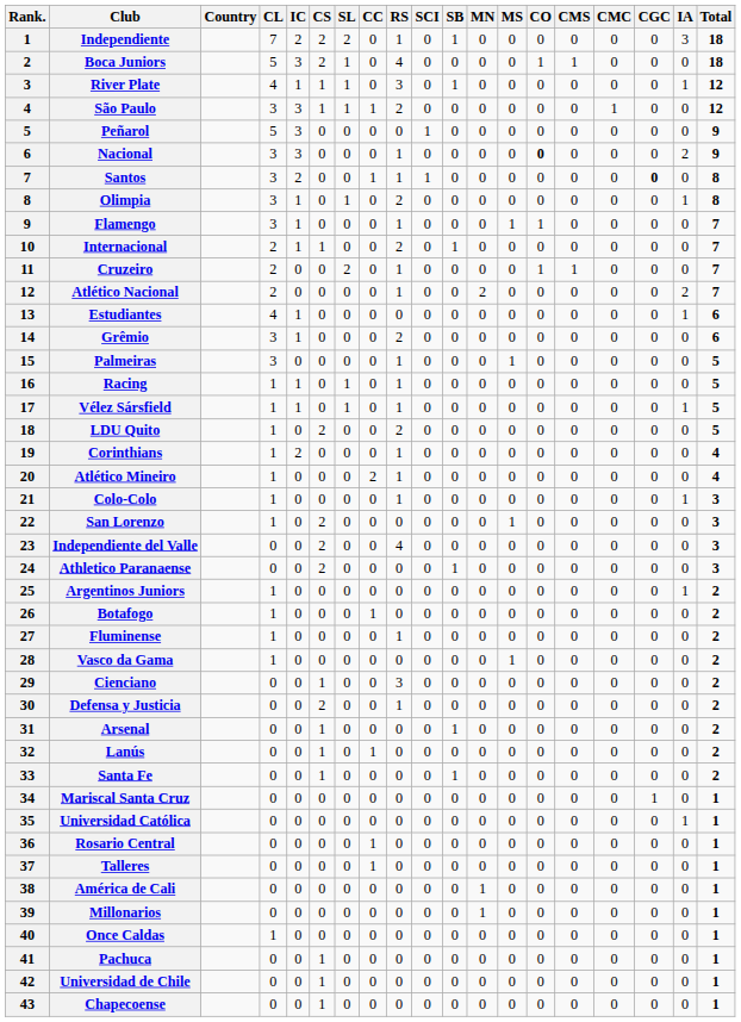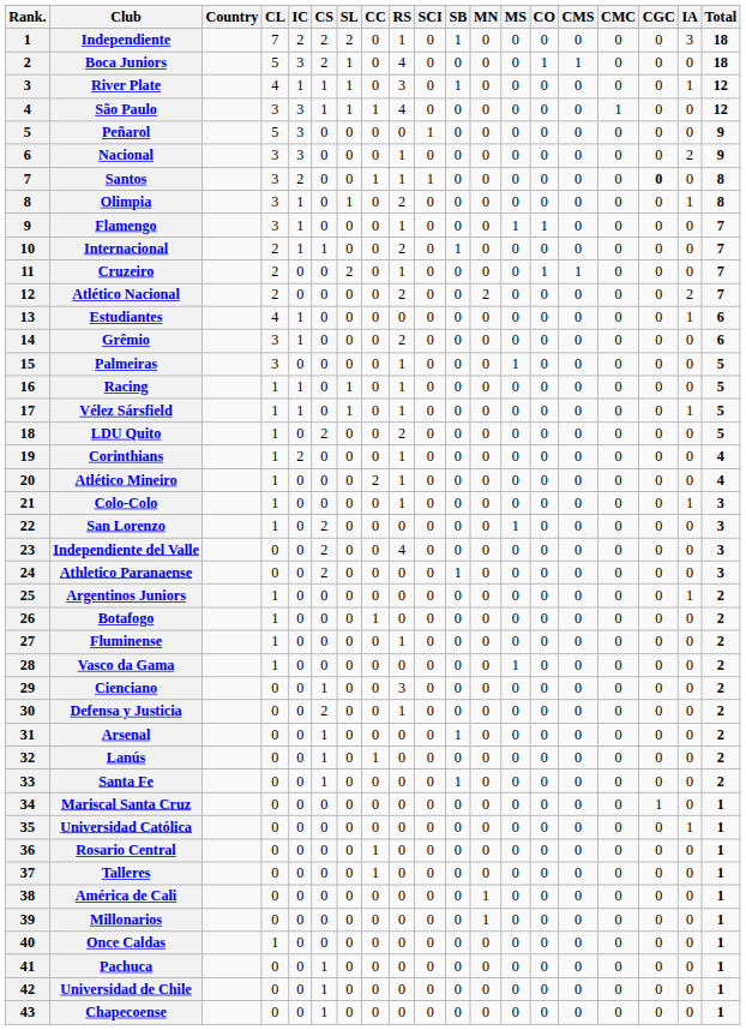São Paulo | RS: 2 -> 4
Nacional | CO: bold -> normal
Atlético Nacional | RS: 1 -> 2
